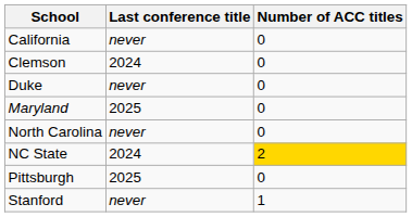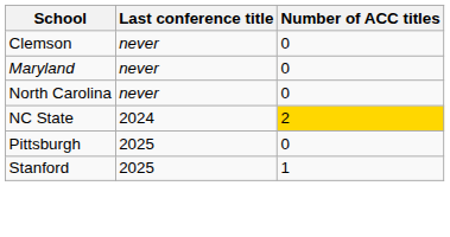- row: California | never | 0
Clemson | Last conference title: 2024 -> never
- row: Duke | never | 0
Maryland | Last conference title: 2025 -> never
Stanford | Last conference title: never -> 2025
